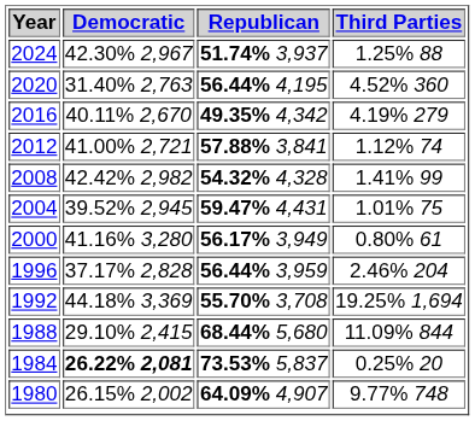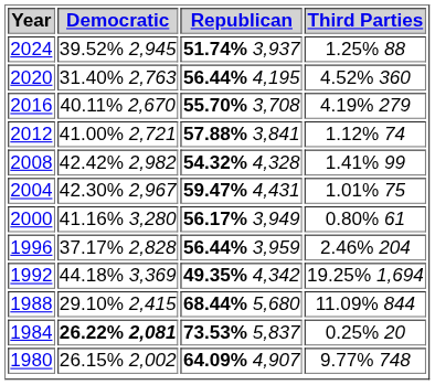2024 | Democratic: 42.30% 2,967 -> 39.52% 2,945
2016 | Republican: 49.35% 4,342 -> 55.70% 3,708
2004 | Democratic: 39.52% 2,945 -> 42.30% 2,967
1992 | Republican: 55.70% 3,708 -> 49.35% 4,342
